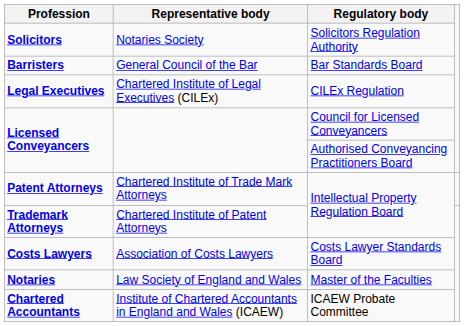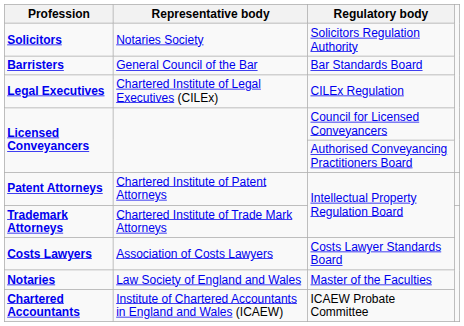Patent Attorneys | Representative body: Chartered Institute of Trade Mark Attorneys -> Chartered Institute of Patent Attorneys
Trademark Attorneys | Representative body: Chartered Institute of Patent Attorneys -> Chartered Institute of Trade Mark Attorneys
